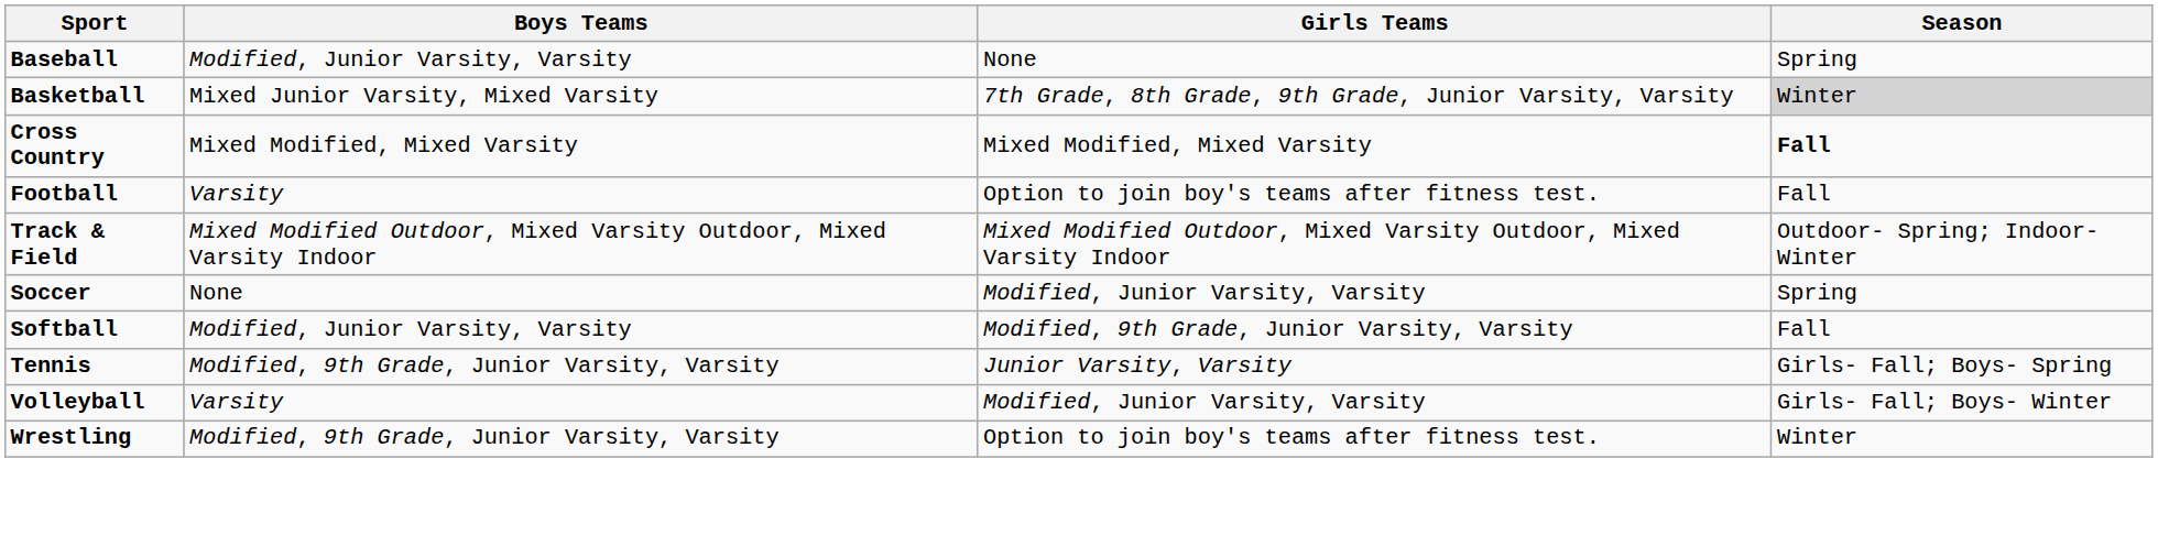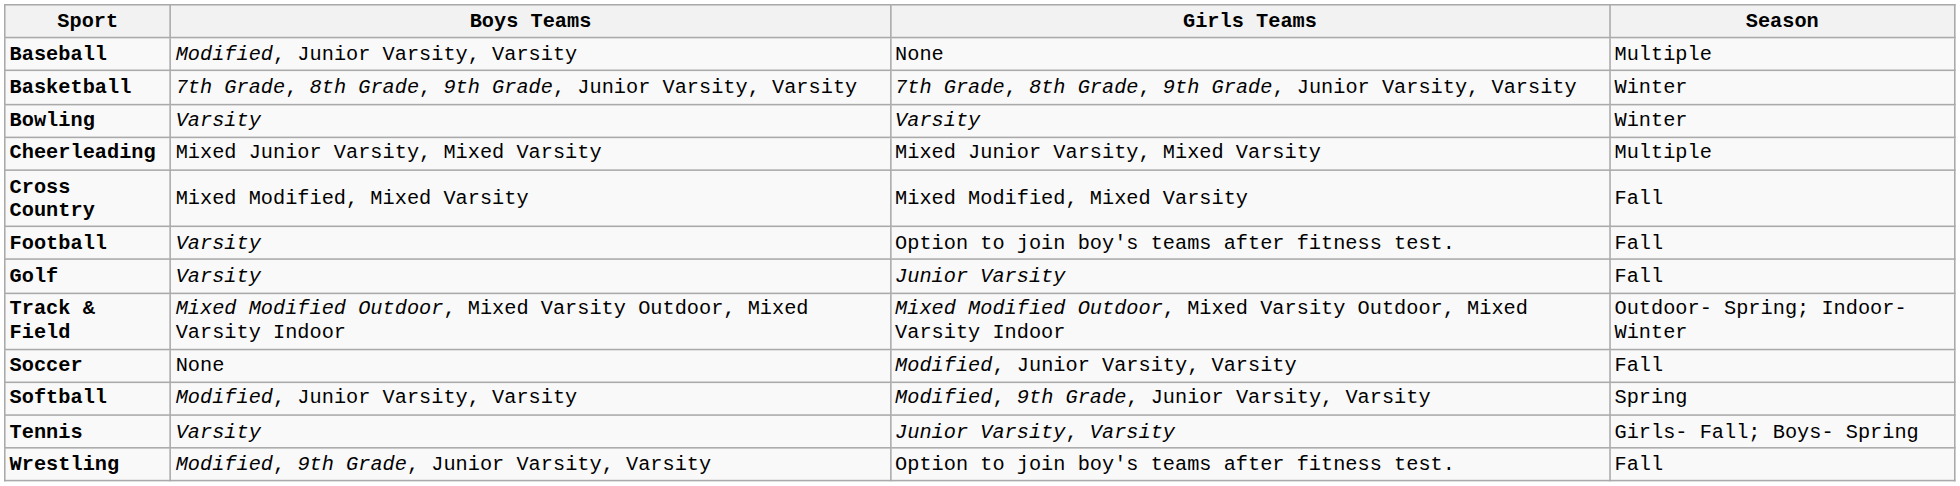Baseball | Season: Spring -> Multiple
Basketball | Boys Teams: Mixed Junior Varsity, Mixed Varsity -> 7th Grade, 8th Grade, 9th Grade, Junior Varsity, Varsity
Basketball | Season: lightgrey background -> no background
+ row: Bowling | Varsity | Varsity | Winter
+ row: Cheerleading | Mixed Junior Varsity, Mixed Varsity | Mixed Junior Varsity, Mixed Varsity | Multiple
Cross Country | Season: bold -> normal
+ row: Golf | Varsity | Junior Varsity | Fall
Soccer | Season: Spring -> Fall
Softball | Season: Fall -> Spring
Tennis | Boys Teams: Modified, 9th Grade, Junior Varsity, Varsity -> Varsity
- row: Volleyball | Varsity | Modified, Junior Varsity, Varsity | Girls- Fall; Boys- Winter
Wrestling | Season: Winter -> Fall
